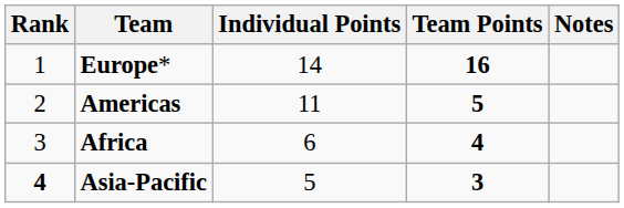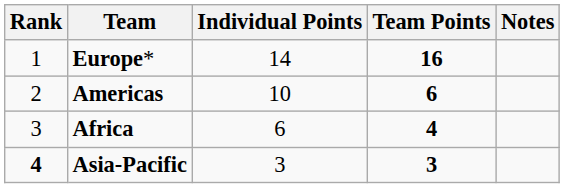Americas | Individual Points: 11 -> 10
Americas | Team Points: 5 -> 6
Asia-Pacific | Individual Points: 5 -> 3
